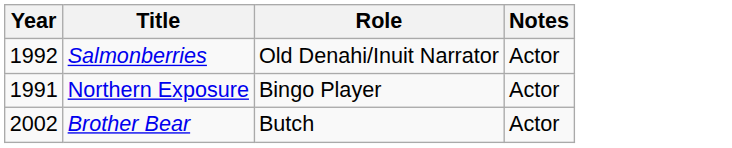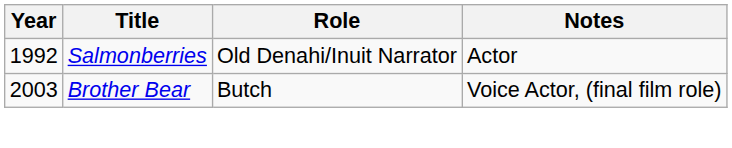- row: 1991 | Northern Exposure | Bingo Player | Actor
Brother Bear | Year: 2002 -> 2003
Brother Bear | Notes: Actor -> Voice Actor, (final film role)
